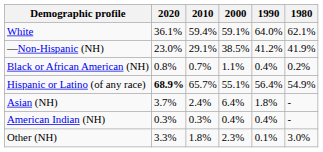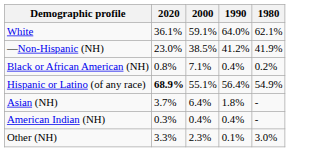- column: 2010 | 59.4% | 29.1% | 0.7% | 65.7% | 2.4% | 0.3% | 1.8%
Black or African American (NH) | 2000: 1.1% -> 7.1%
